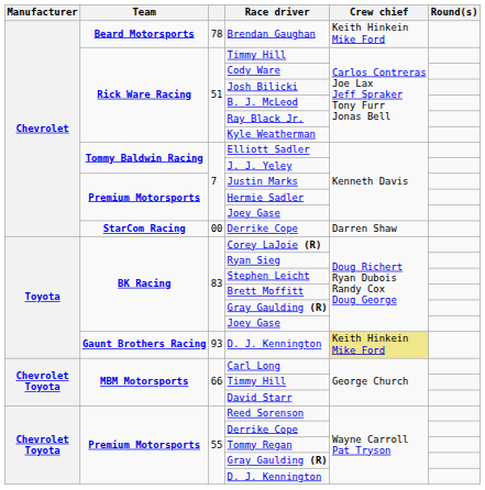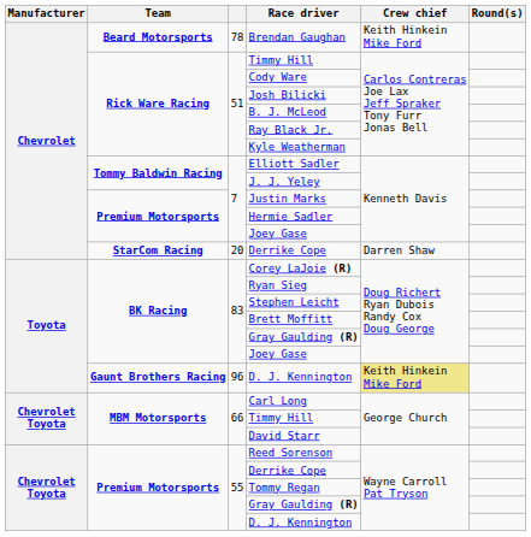StarCom Racing / Derrike Cope | column 3: 00 -> 20
Gaunt Brothers Racing / D. J. Kennington | column 3: 93 -> 96
